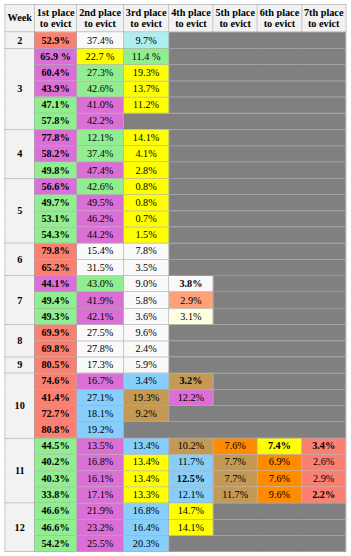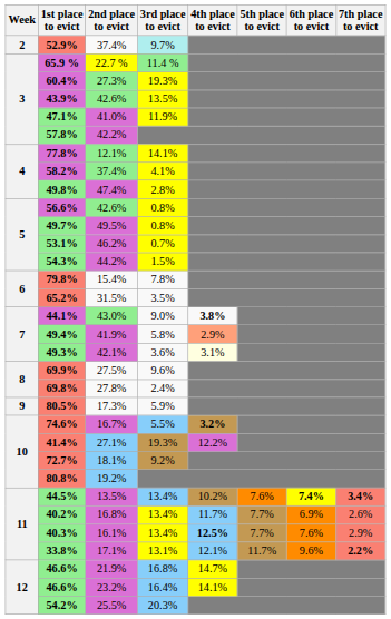43.9% | 3rd place to evict: 13.7% -> 13.5%
47.1% | 3rd place to evict: 11.2% -> 11.9%
74.6% | 3rd place to evict: 3.4% -> 5.5%
33.8% | 3rd place to evict: 13.3% -> 13.1%
